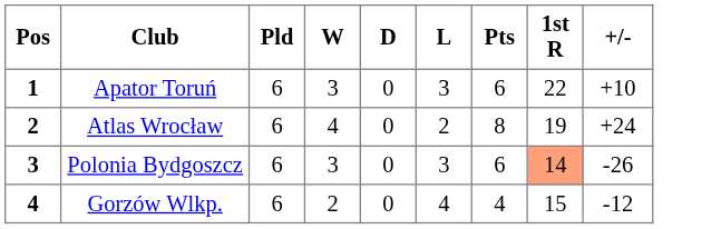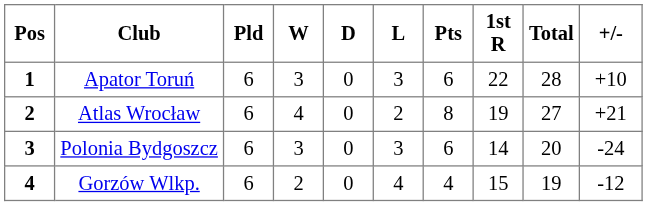+ column: Total | 28 | 27 | 20 | 19
Atlas Wrocław | +/-: +24 -> +21
Polonia Bydgoszcz | 1st R: lightsalmon background -> no background
Polonia Bydgoszcz | +/-: -26 -> -24
